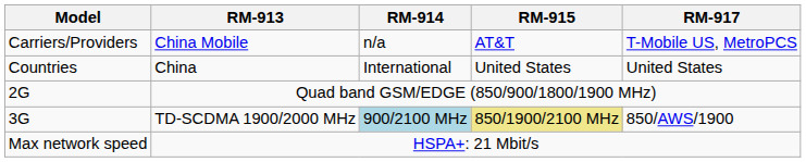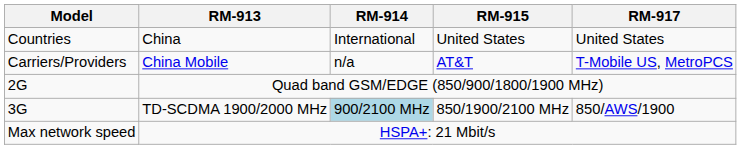rows swapped: Countries <-> Carriers/Providers
3G | RM-915: khaki background -> no background
